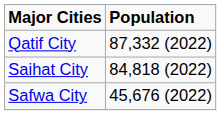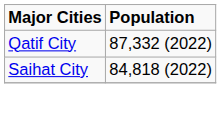- row: Safwa City | 45,676 (2022)
